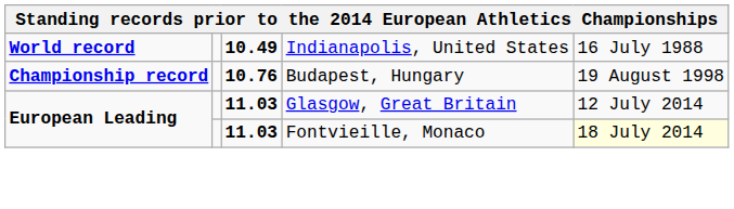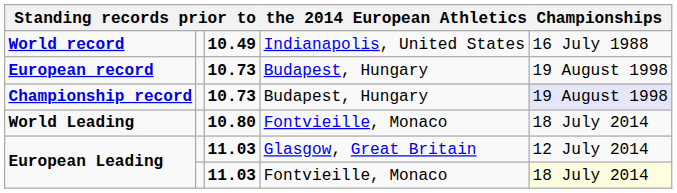+ row: European record | 10.73 | Budapest, Hungary | 19 August 1998
Championship record | column 3: 10.76 -> 10.73
Championship record | column 5: no background -> lavender background
+ row: World Leading | 10.80 | Fontvieille, Monaco | 18 July 2014
